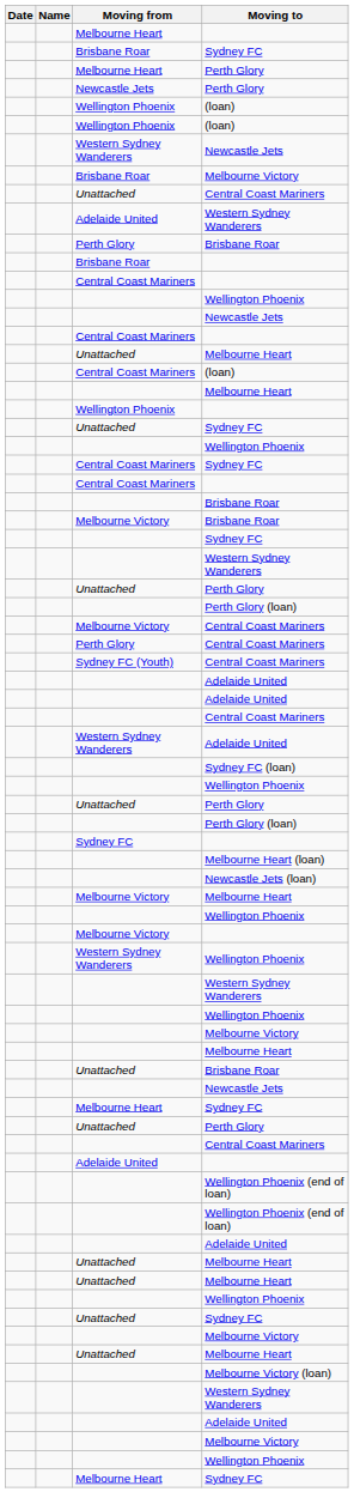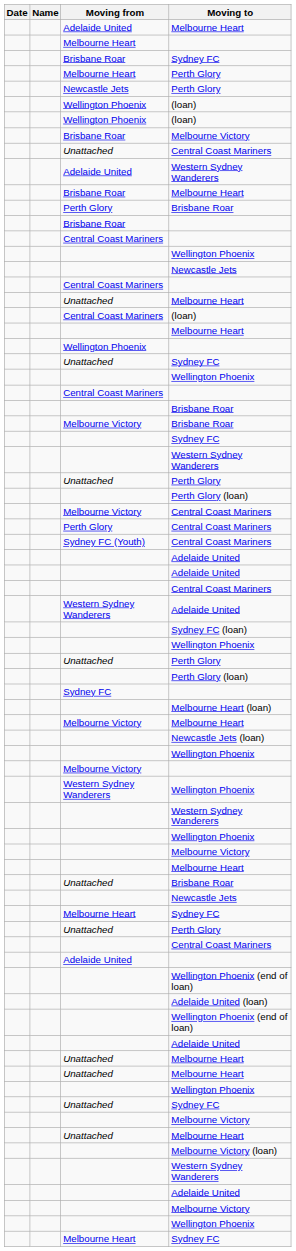+ row: Adelaide United | Melbourne Heart
- row: Western Sydney Wanderers | Newcastle Jets
+ row: Brisbane Roar | Melbourne Heart
- row: Central Coast Mariners | Sydney FC
rows swapped: Melbourne Victory / Melbourne Heart <-> Newcastle Jets (loan)
+ row: Adelaide United (loan)
